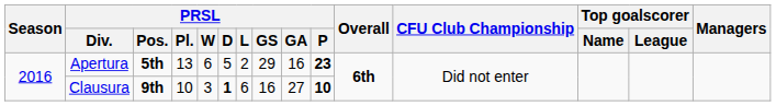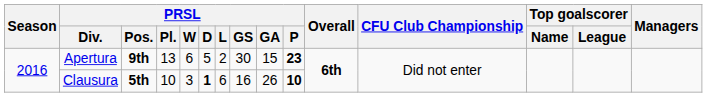Apertura | PRSL / Pos.: 5th -> 9th
Apertura | PRSL / GS: 29 -> 30
Apertura | PRSL / GA: 16 -> 15
Clausura | PRSL / Pos.: 9th -> 5th
Clausura | PRSL / GA: 27 -> 26
